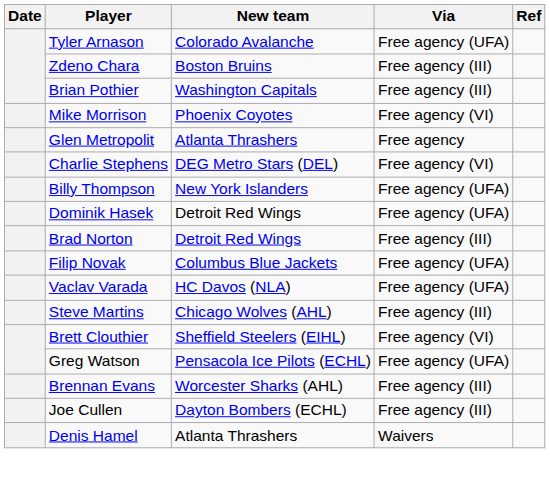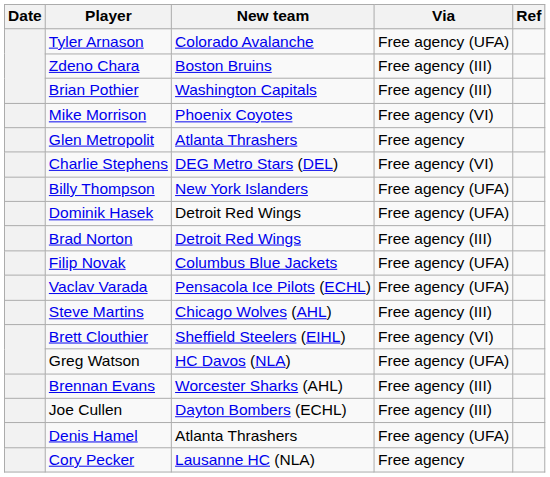Vaclav Varada | New team: HC Davos (NLA) -> Pensacola Ice Pilots (ECHL)
Greg Watson | New team: Pensacola Ice Pilots (ECHL) -> HC Davos (NLA)
Denis Hamel | Via: Waivers -> Free agency (UFA)
+ row: Cory Pecker | Lausanne HC (NLA) | Free agency
